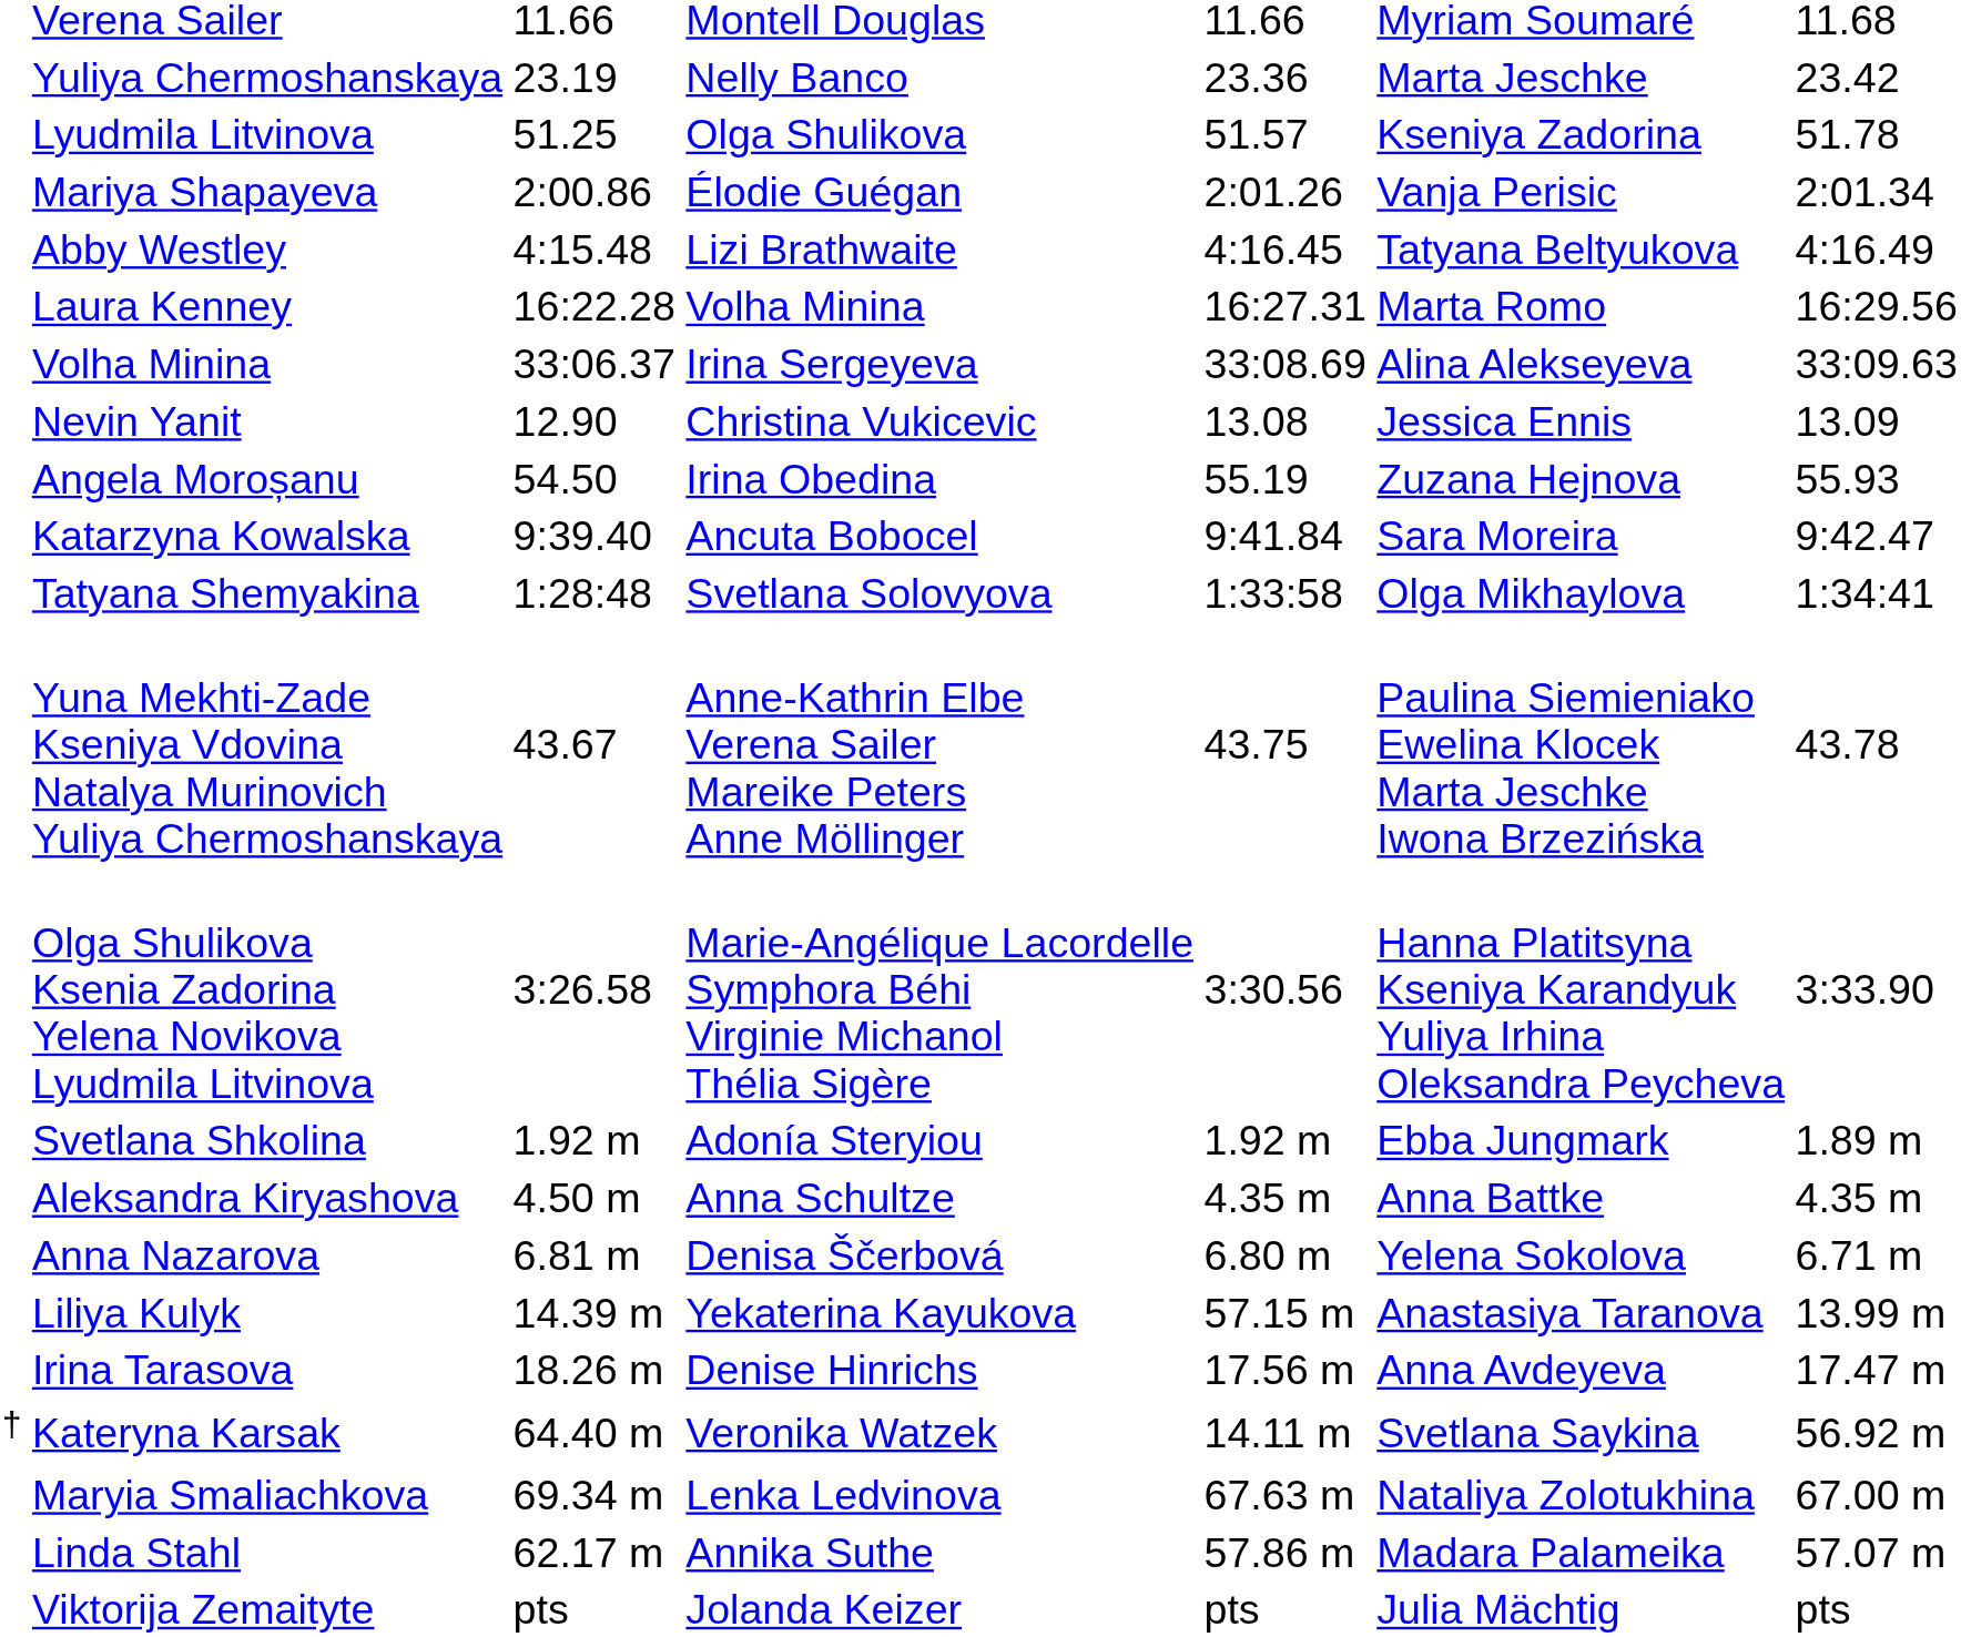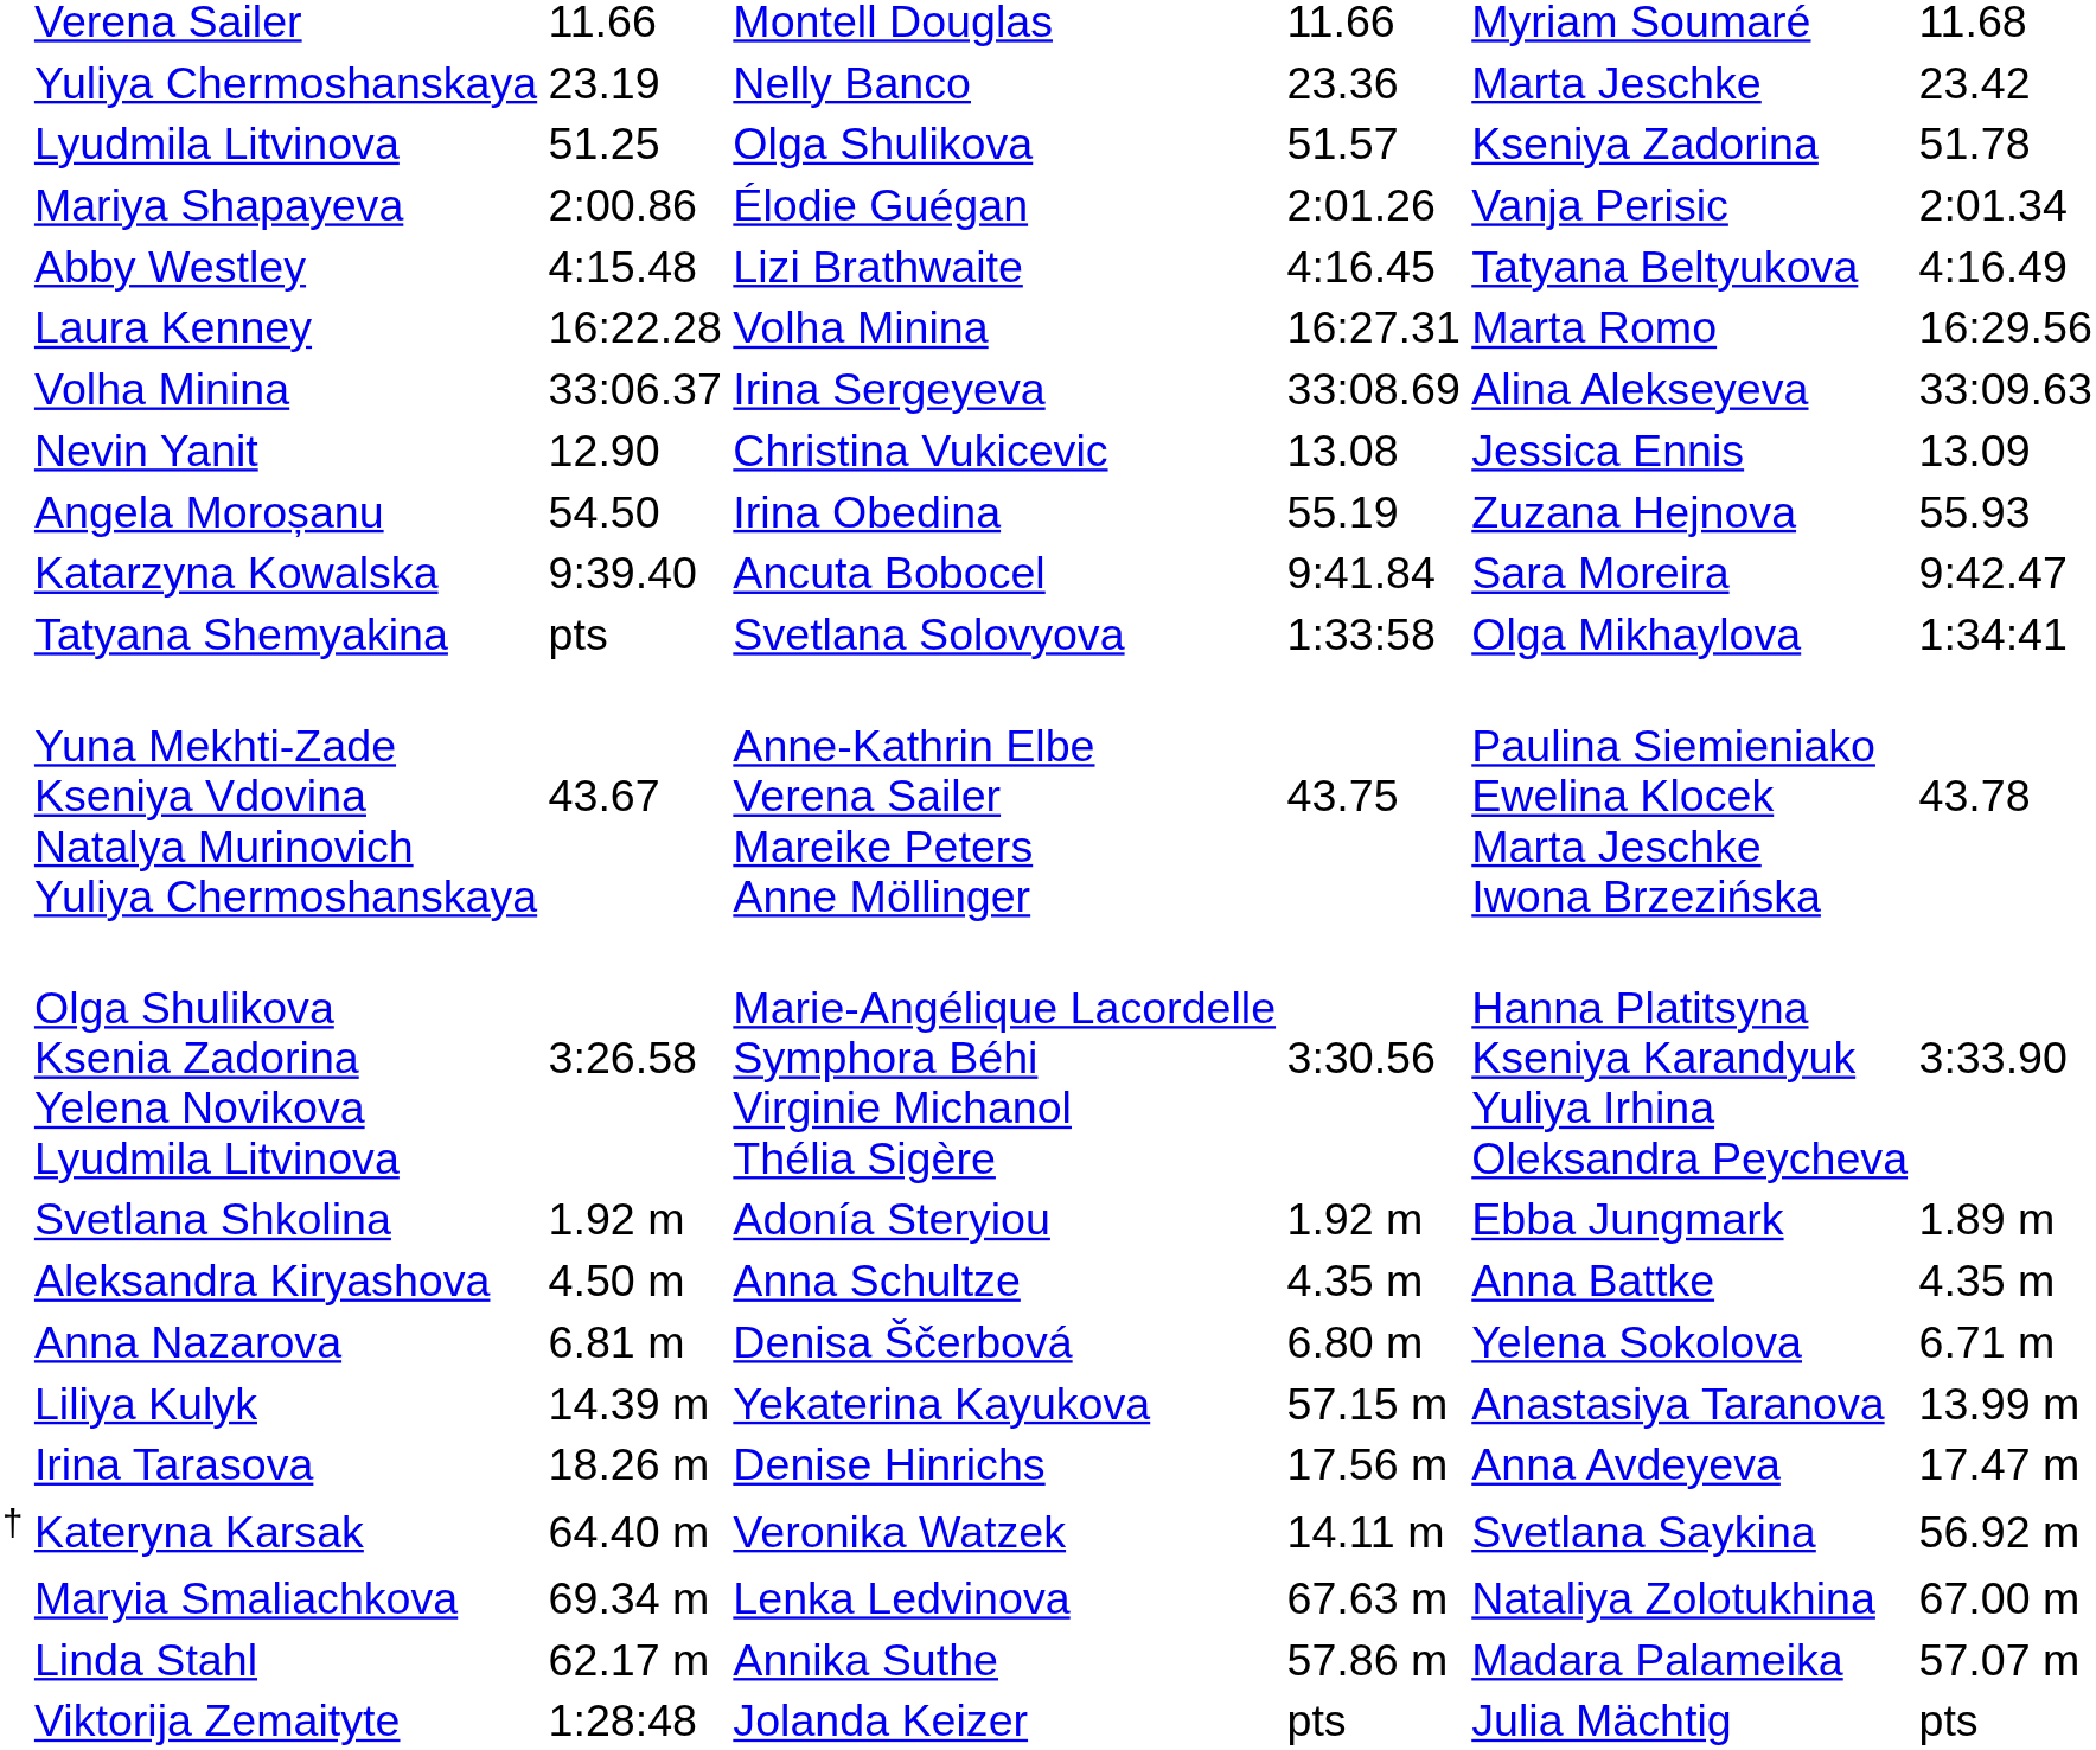Tatyana Shemyakina | column 3: 1:28:48 -> pts
Viktorija Zemaityte | column 3: pts -> 1:28:48
